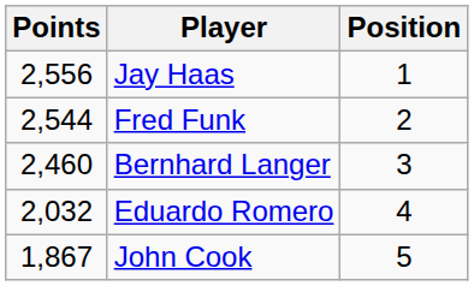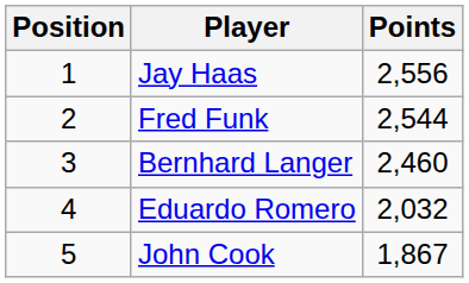columns swapped: Position <-> Points
